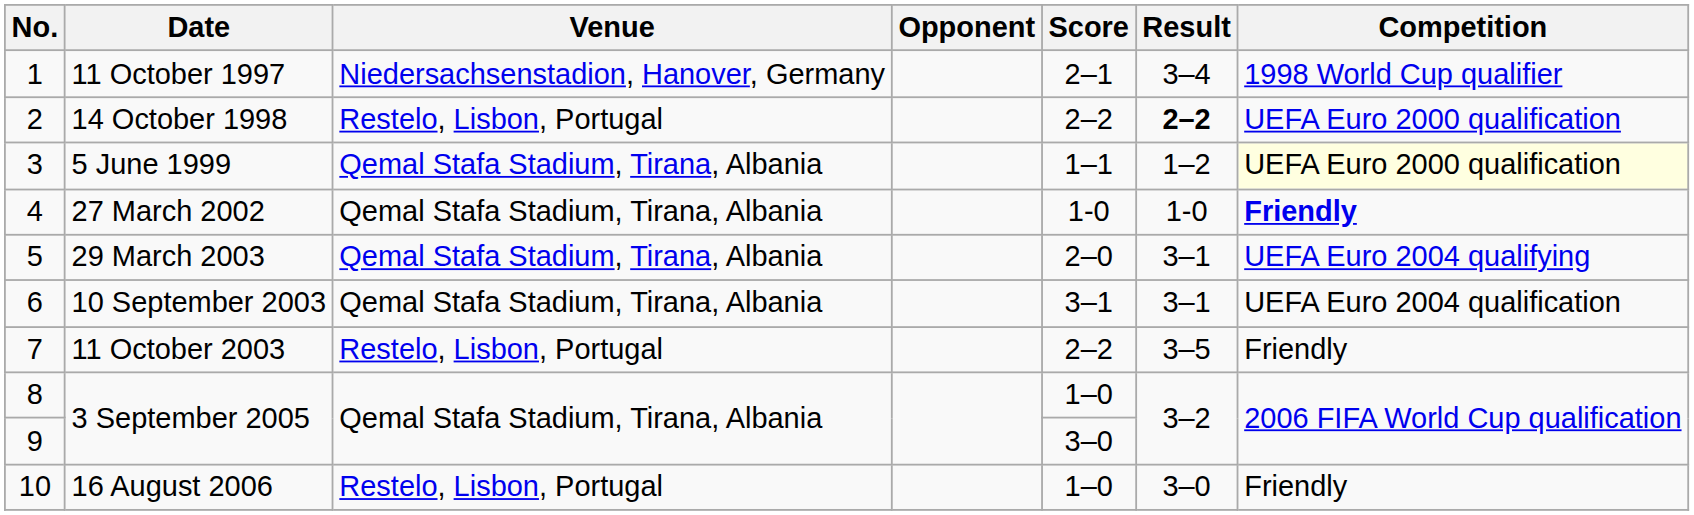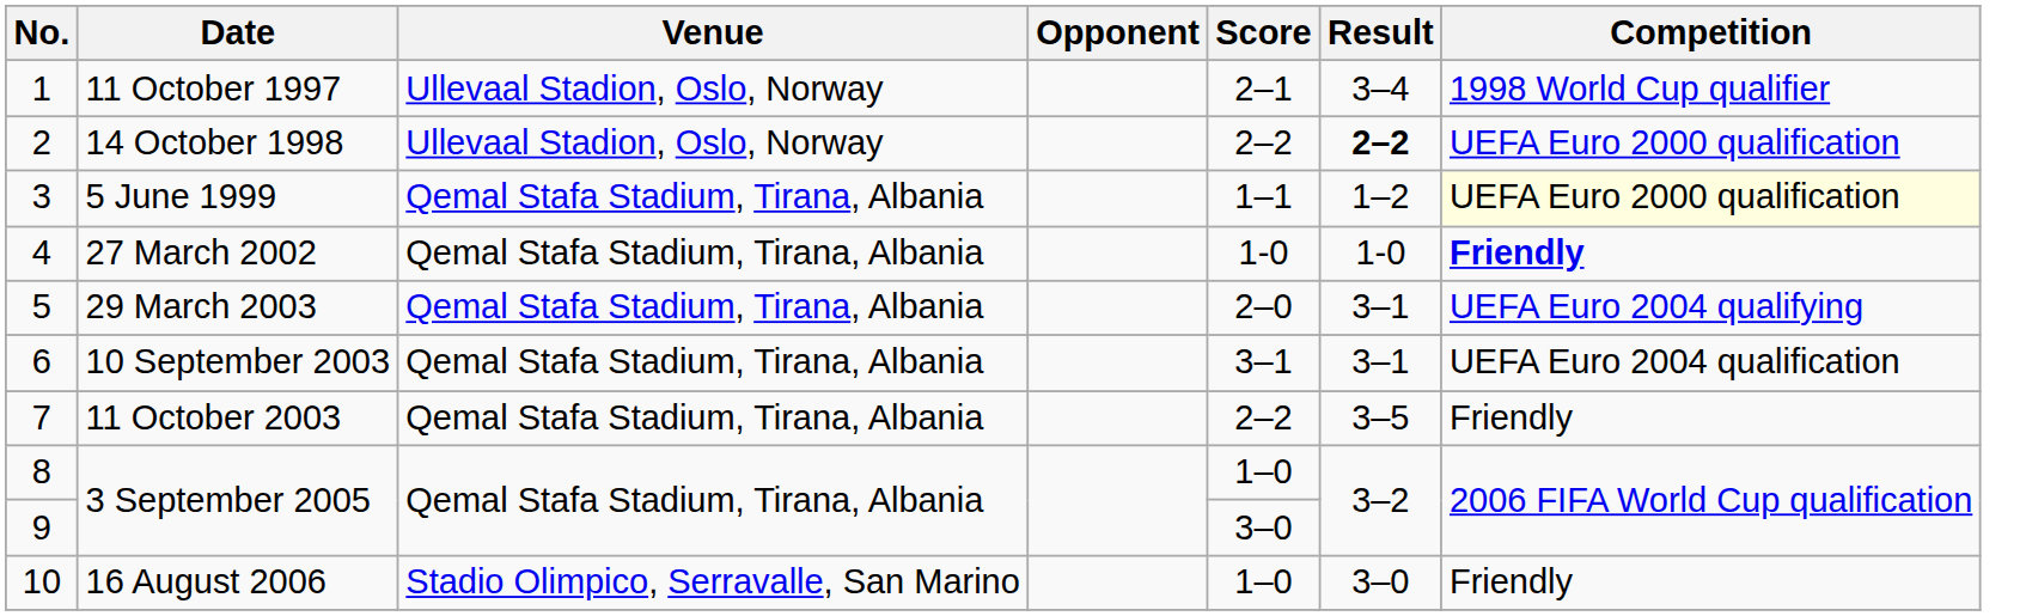11 October 1997 | Venue: Niedersachsenstadion, Hanover, Germany -> Ullevaal Stadion, Oslo, Norway
14 October 1998 | Venue: Restelo, Lisbon, Portugal -> Ullevaal Stadion, Oslo, Norway
11 October 2003 | Venue: Restelo, Lisbon, Portugal -> Qemal Stafa Stadium, Tirana, Albania
16 August 2006 | Venue: Restelo, Lisbon, Portugal -> Stadio Olimpico, Serravalle, San Marino
